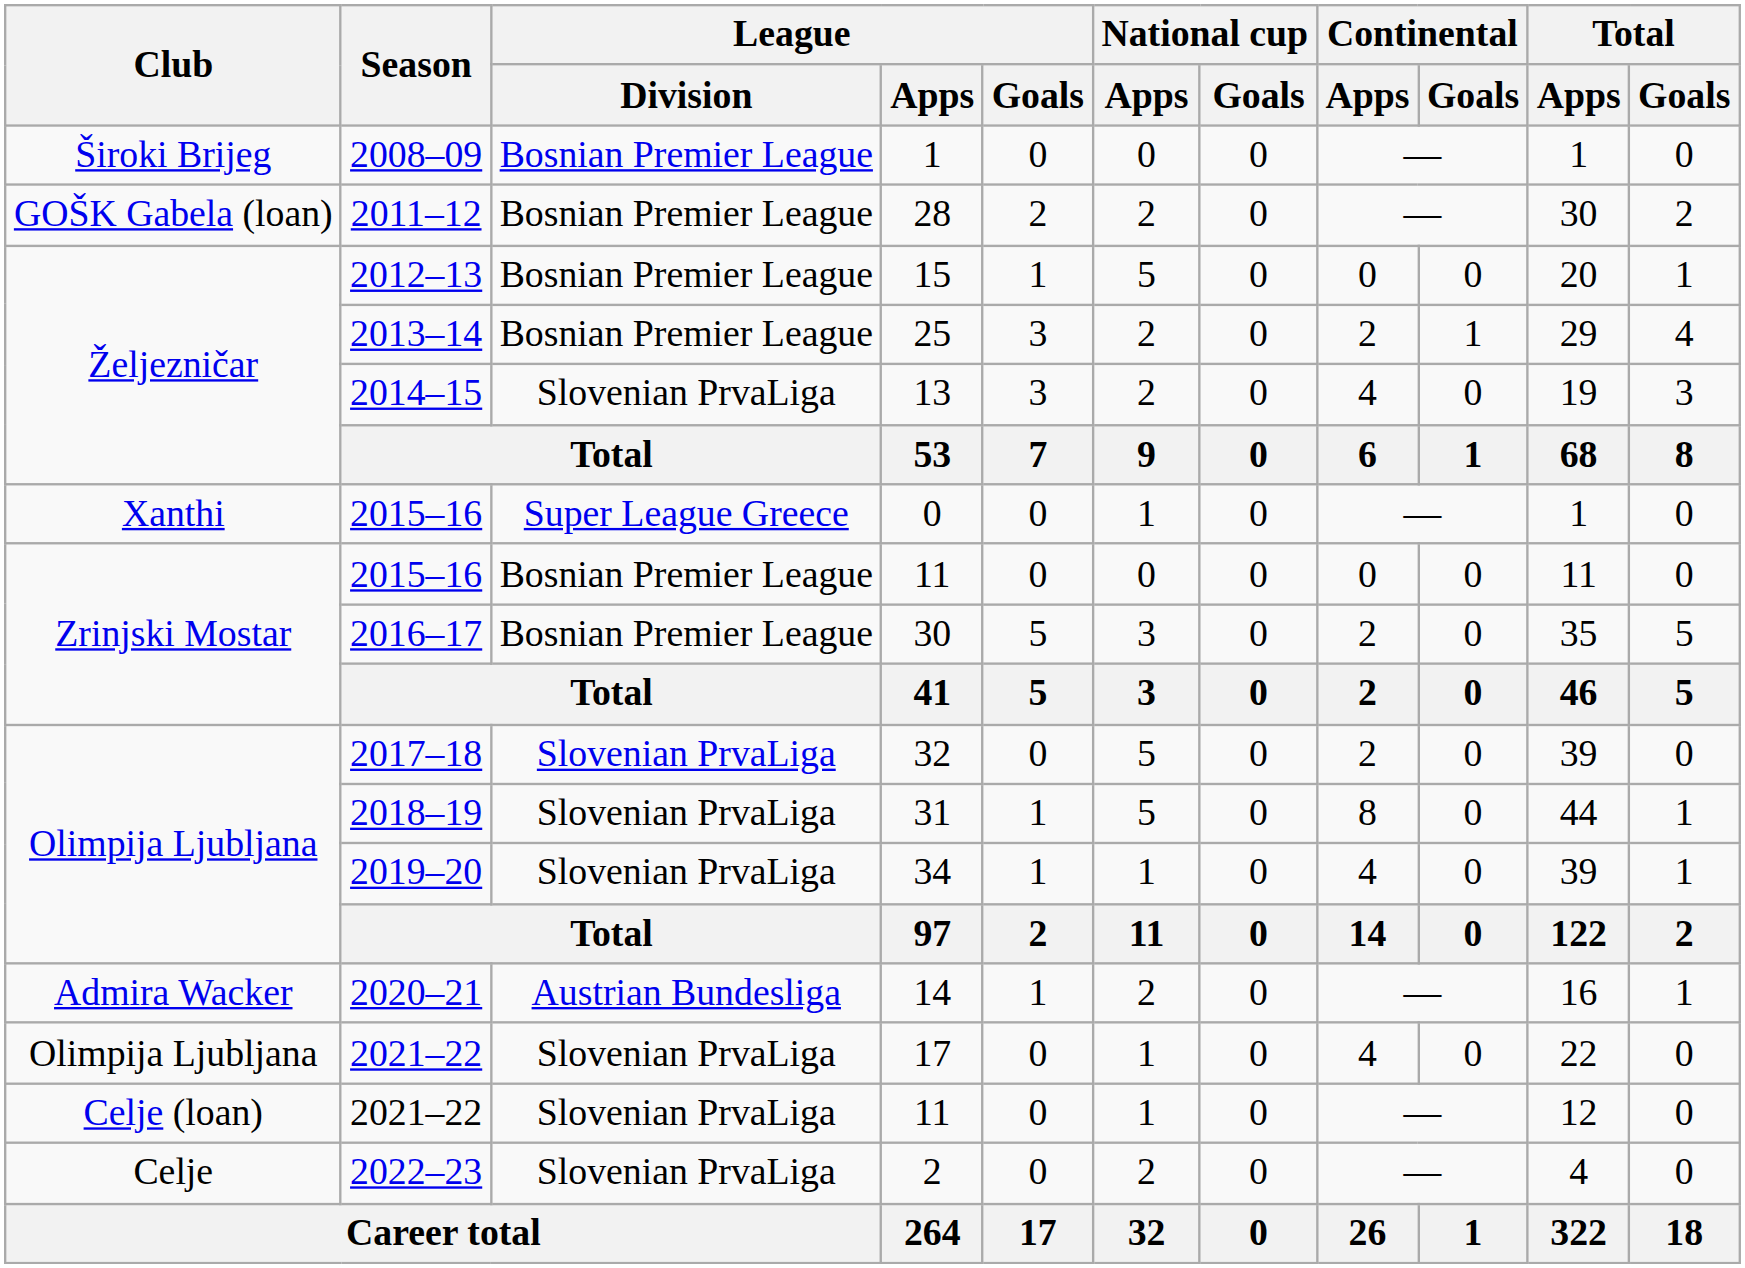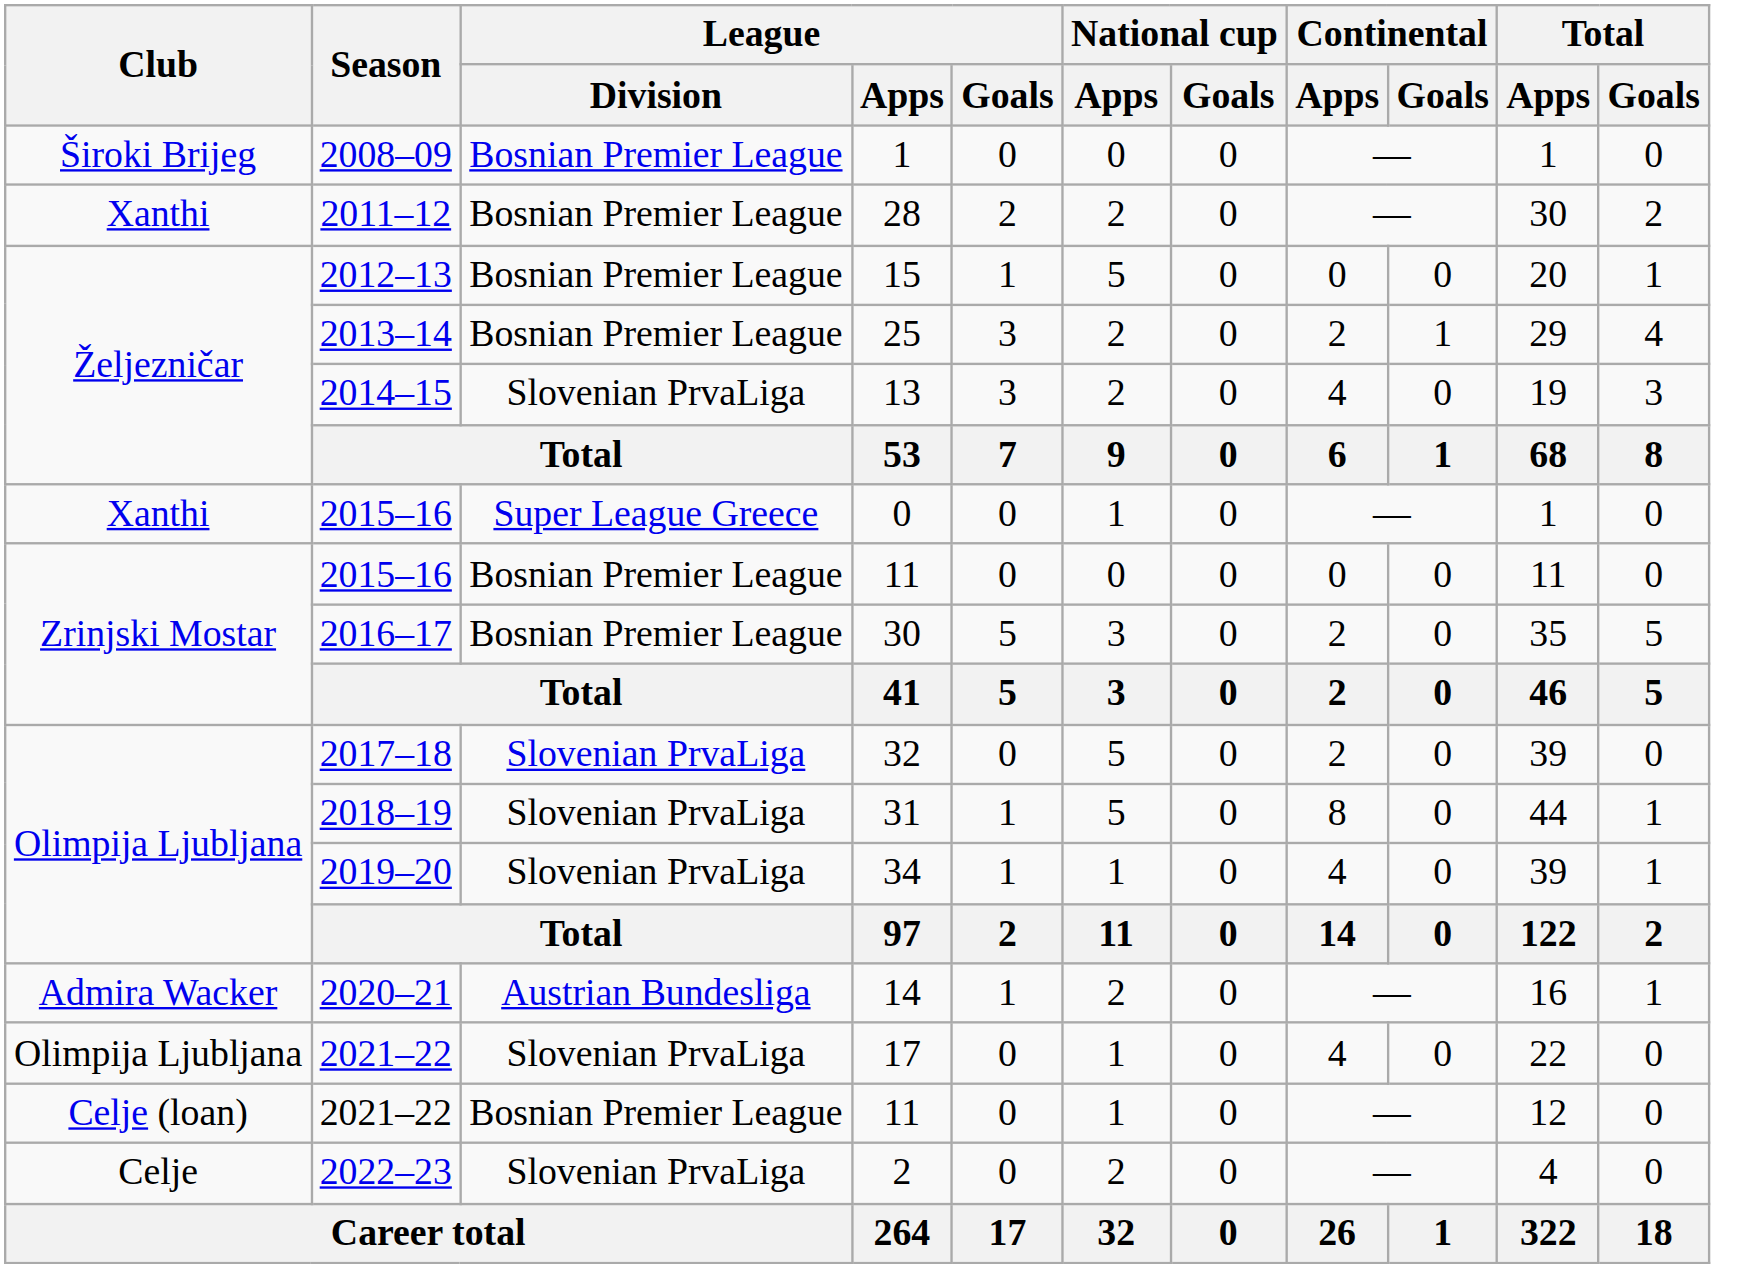28 | Club: GOŠK Gabela (loan) -> Xanthi
2021–22 / 11 | League / Division: Slovenian PrvaLiga -> Bosnian Premier League
